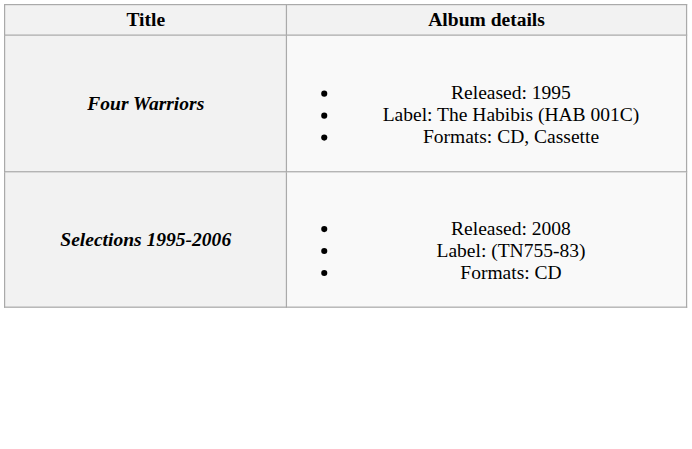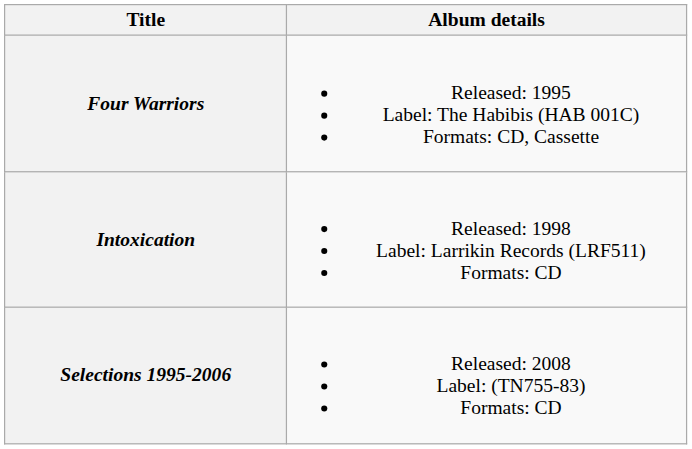+ row: Intoxication | Released: 1998 Label: Larrikin Records (LRF511) Formats: CD
